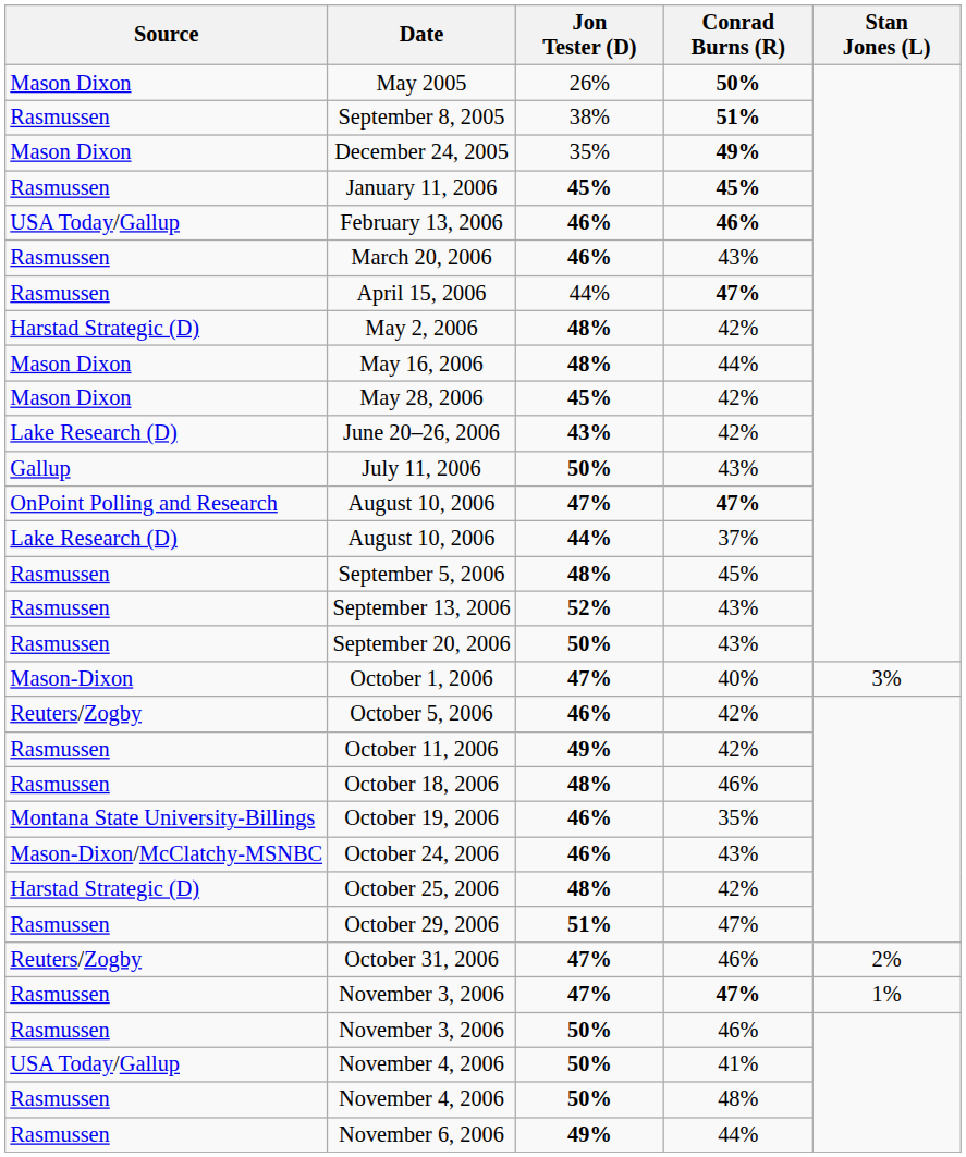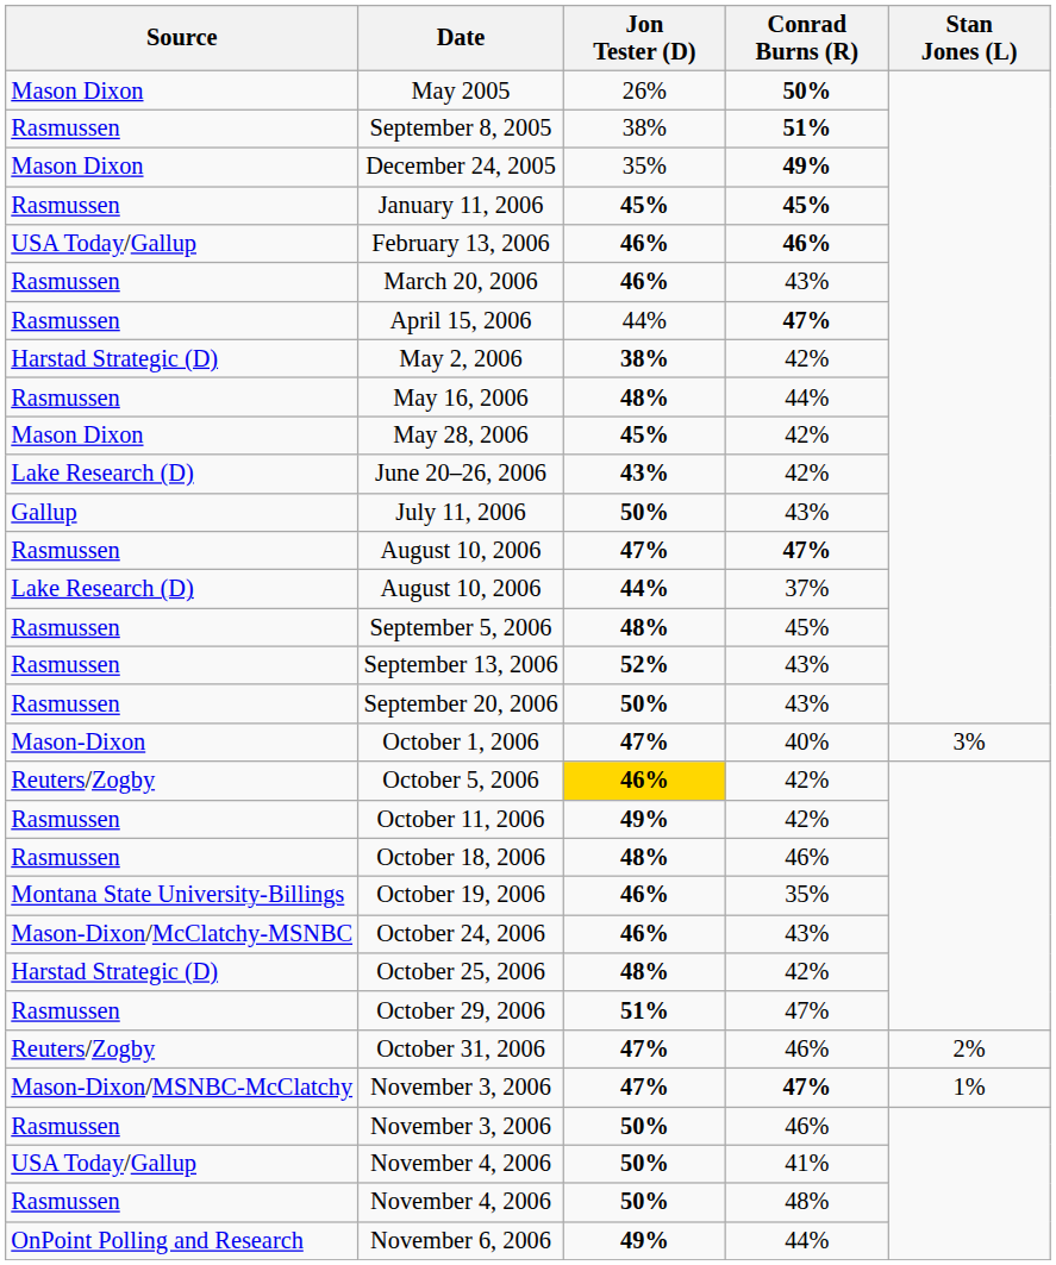May 2, 2006 | Jon Tester (D): 48% -> 38%
May 16, 2006 | Source: Mason Dixon -> Rasmussen
August 10, 2006 / 47% | Source: OnPoint Polling and Research -> Rasmussen
October 5, 2006 | Jon Tester (D): no background -> gold background
November 3, 2006 / 47% | Source: Rasmussen -> Mason-Dixon/MSNBC-McClatchy
November 6, 2006 | Source: Rasmussen -> OnPoint Polling and Research
